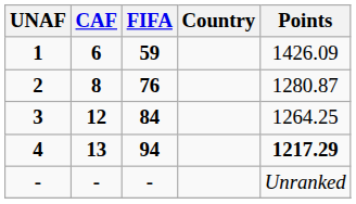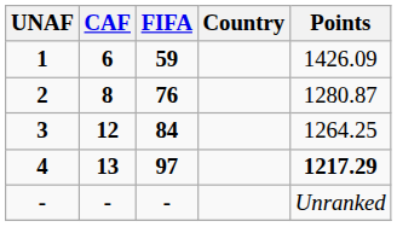4 | FIFA: 94 -> 97
